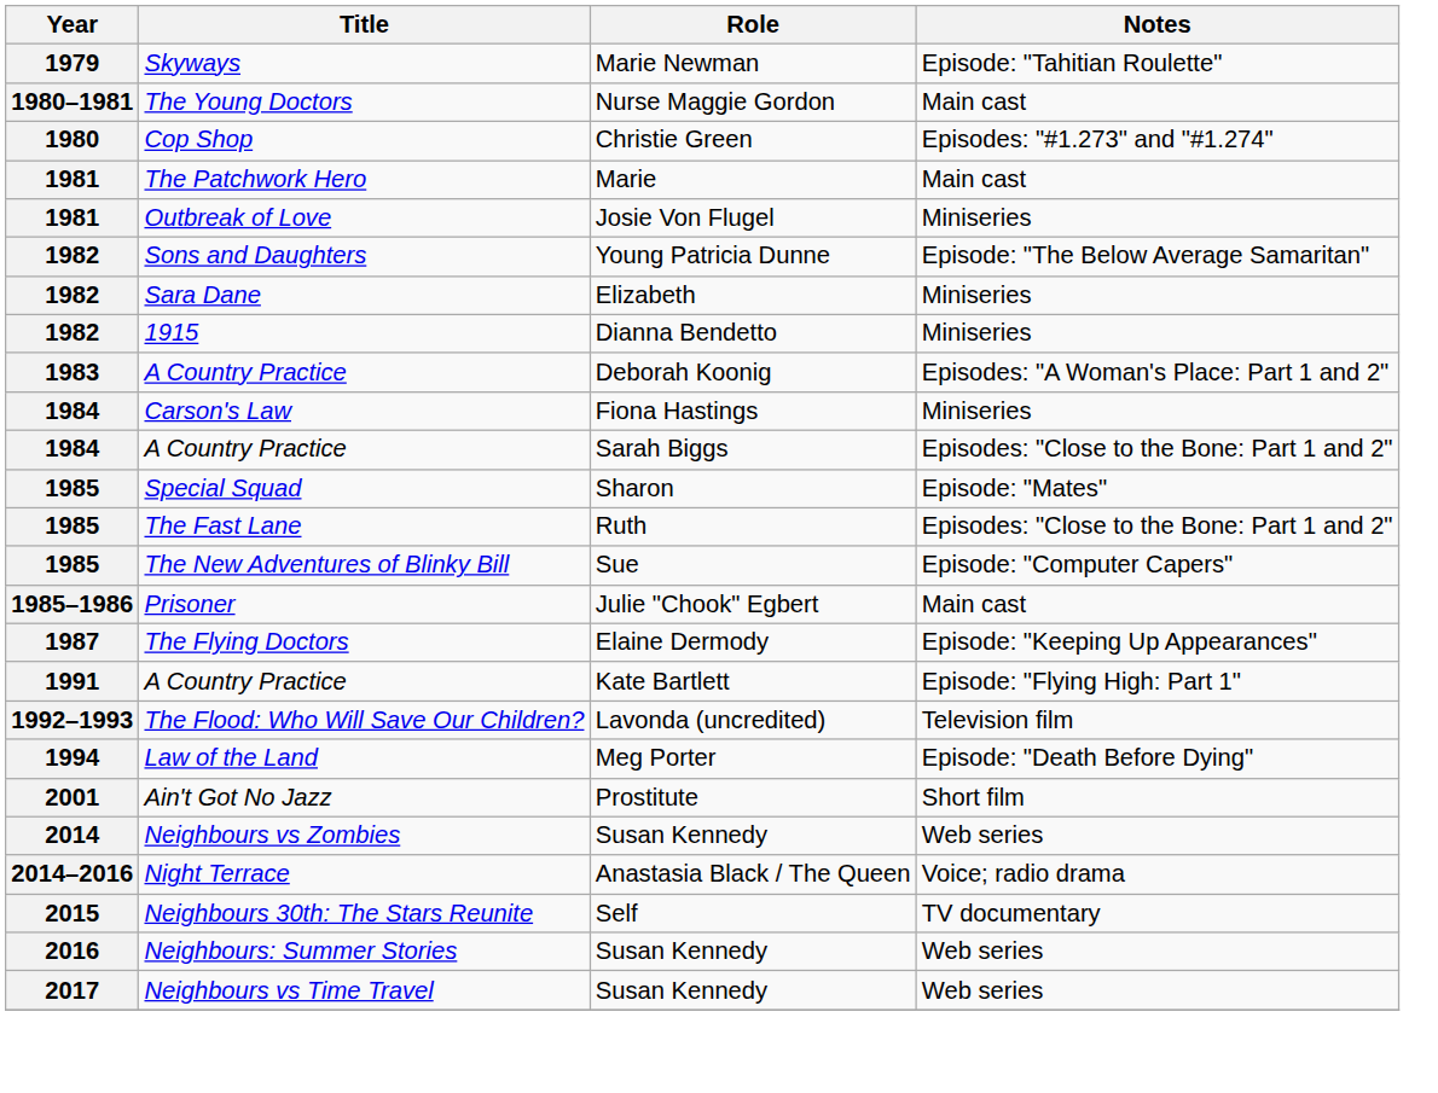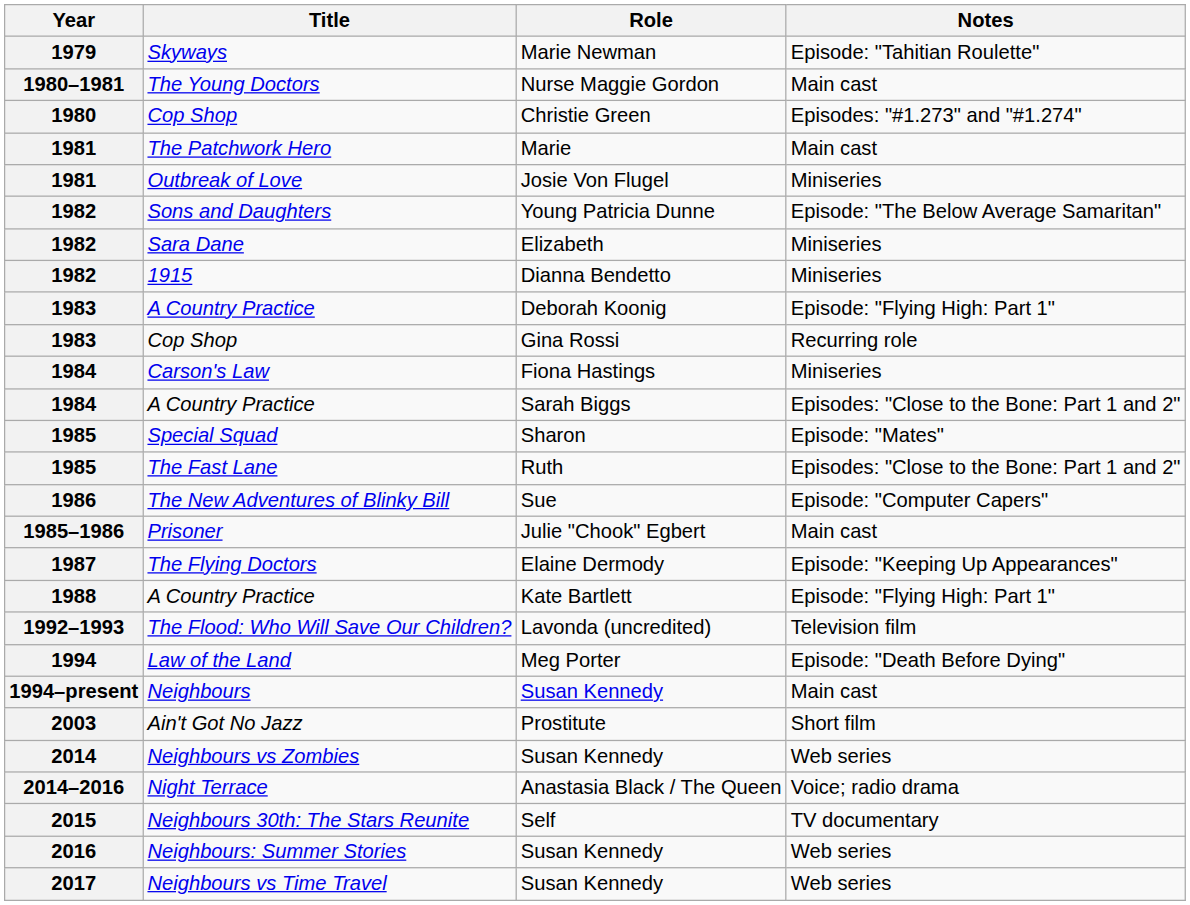A Country Practice / Deborah Koonig | Notes: Episodes: "A Woman's Place: Part 1 and 2" -> Episode: "Flying High: Part 1"
+ row: 1983 | Cop Shop | Gina Rossi | Recurring role
The New Adventures of Blinky Bill | Year: 1985 -> 1986
A Country Practice / Kate Bartlett | Year: 1991 -> 1988
+ row: 1994–present | Neighbours | Susan Kennedy | Main cast
Ain't Got No Jazz | Year: 2001 -> 2003
